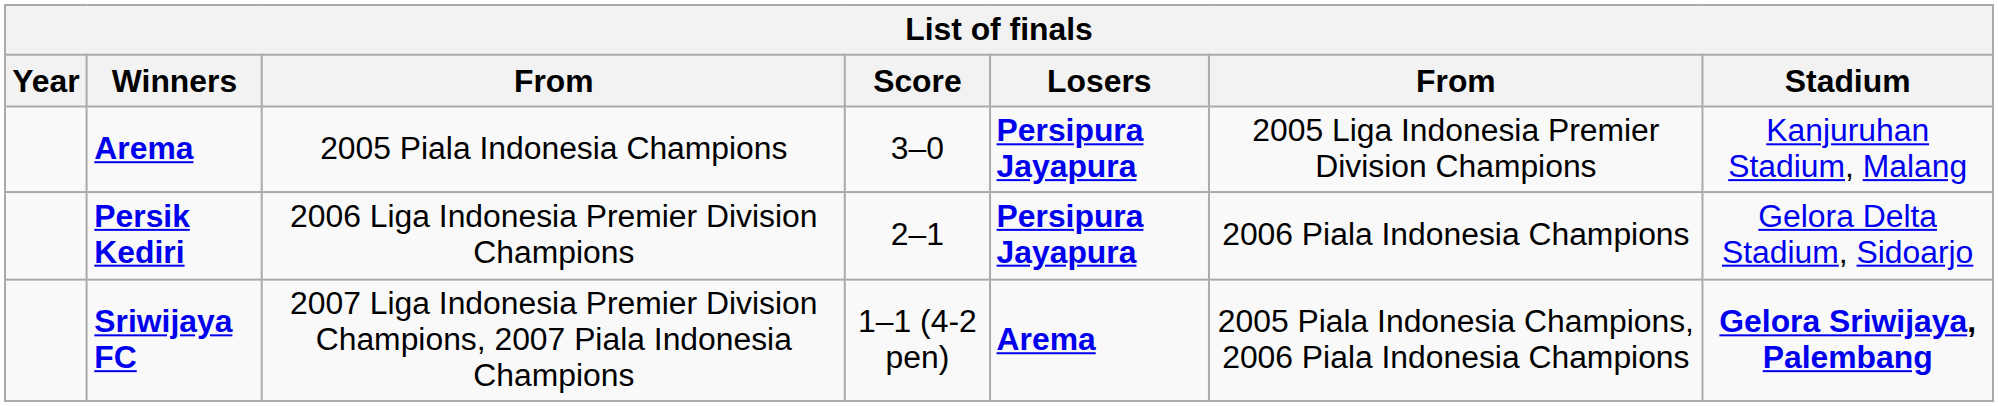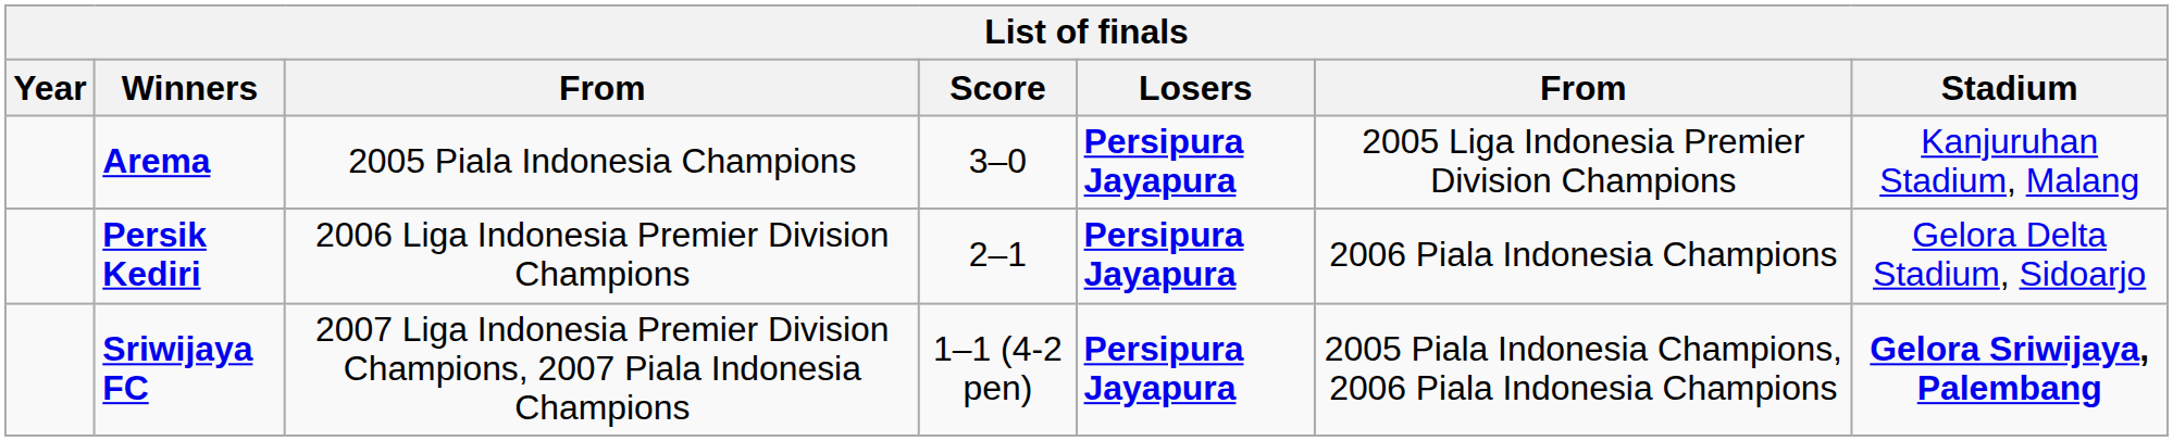Sriwijaya FC | Losers: Arema -> Persipura Jayapura
